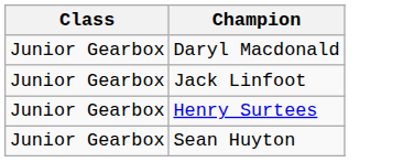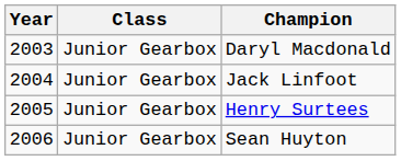+ column: Year | 2003 | 2004 | 2005 | 2006
